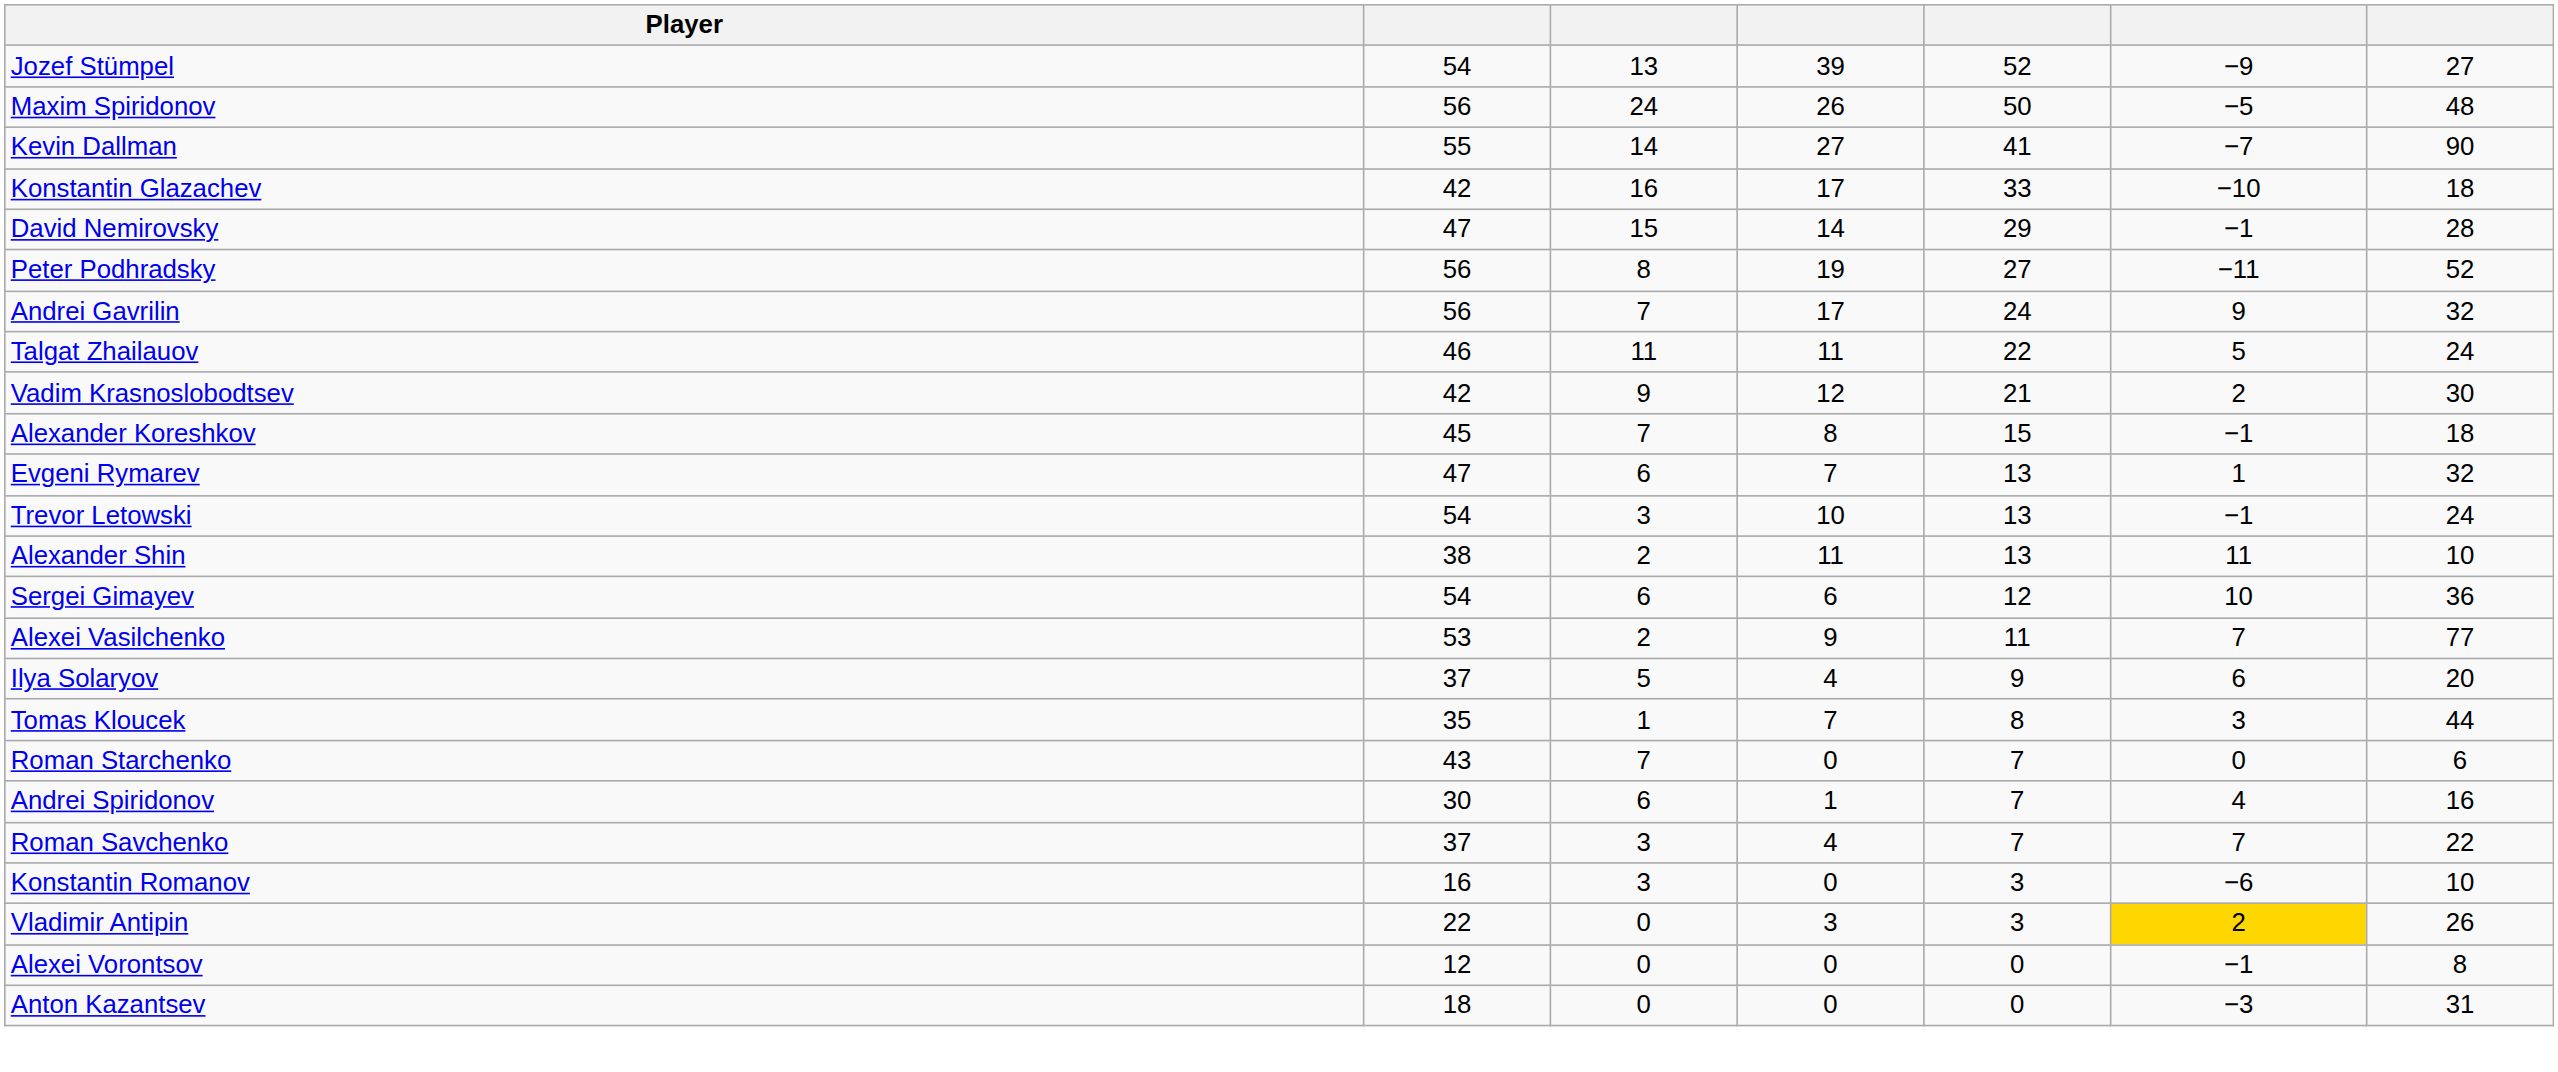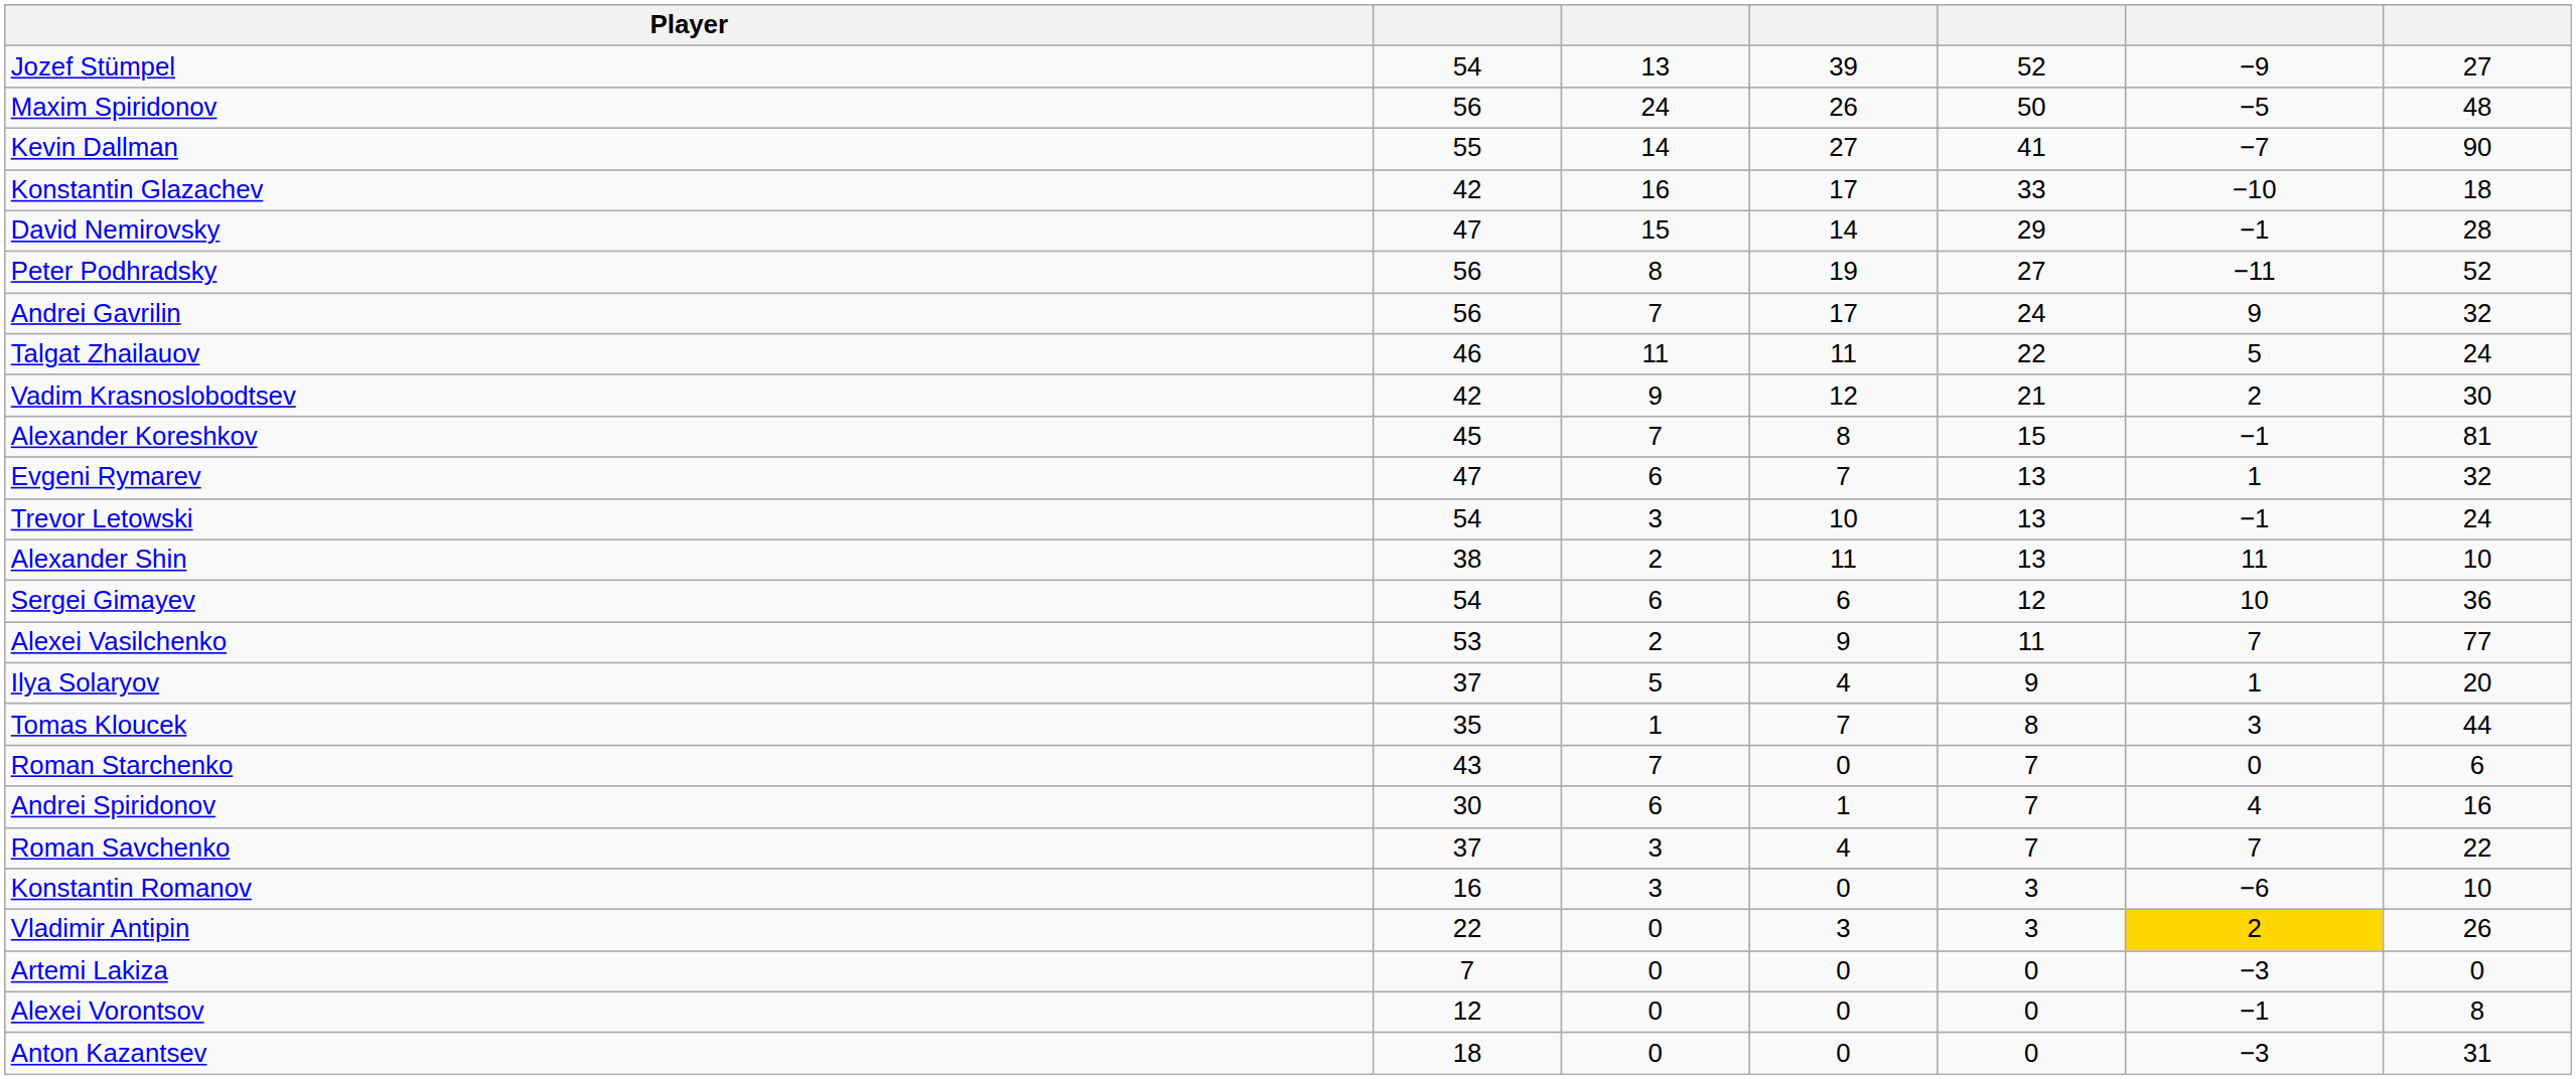Alexander Koreshkov | column 7: 18 -> 81
Ilya Solaryov | column 6: 6 -> 1
+ row: Artemi Lakiza | 7 | 0 | 0 | 0 | −3 | 0
